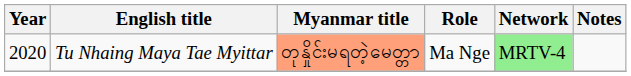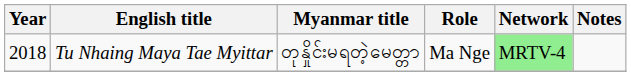Tu Nhaing Maya Tae Myittar | Year: 2020 -> 2018
Tu Nhaing Maya Tae Myittar | Myanmar title: lightsalmon background -> no background
